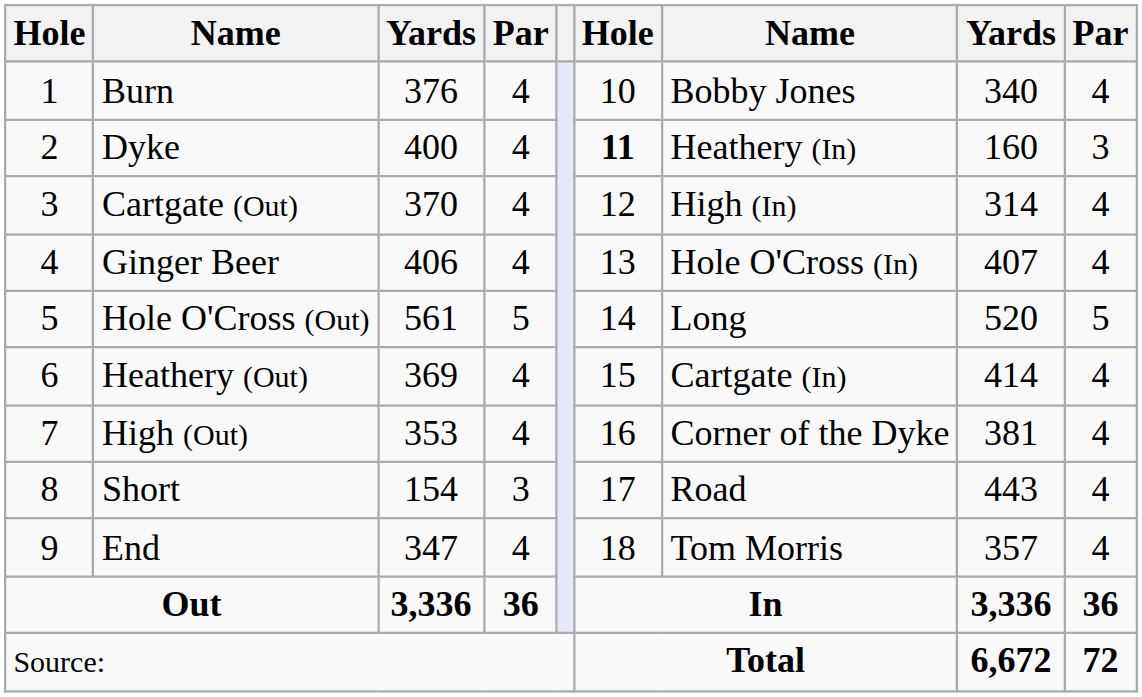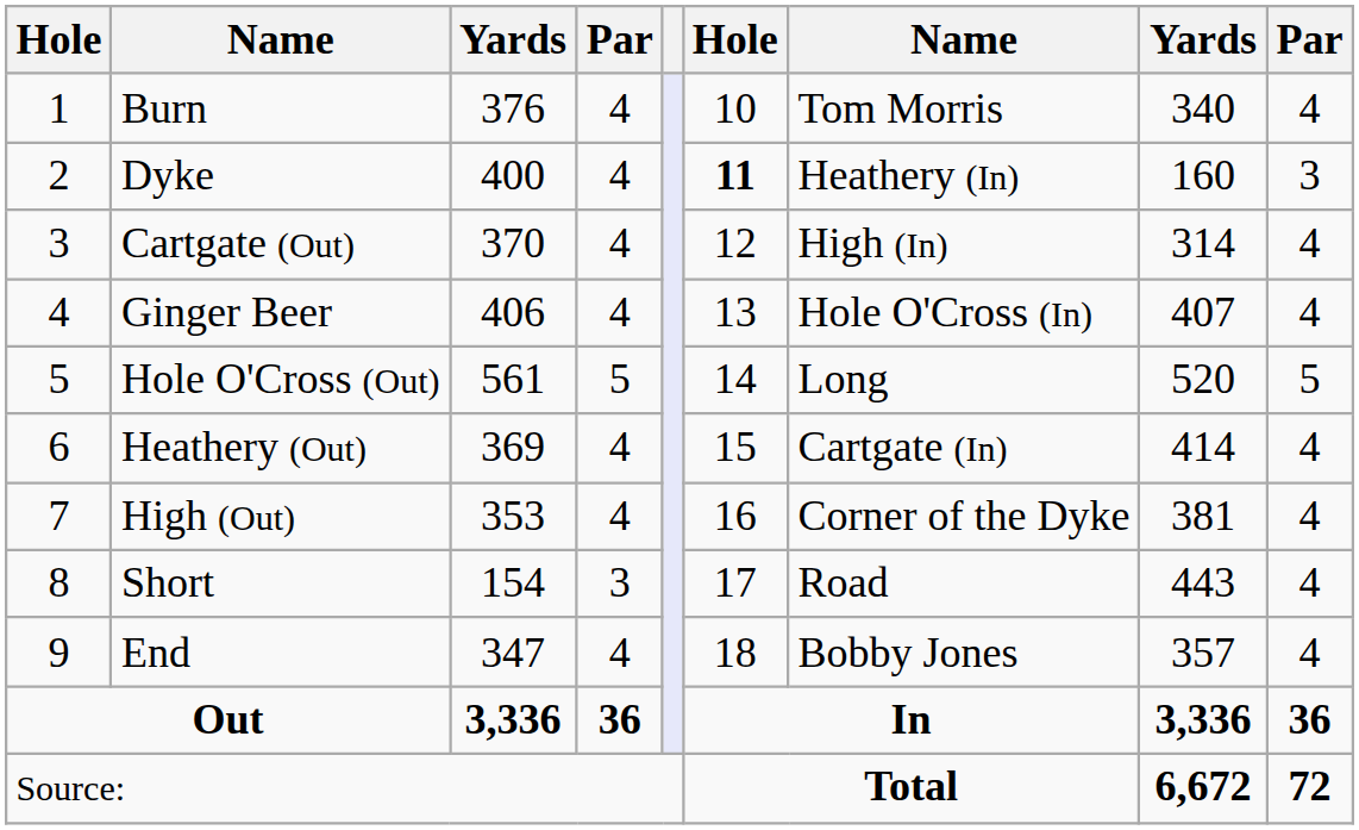Burn | column 7: Bobby Jones -> Tom Morris
End | column 7: Tom Morris -> Bobby Jones
